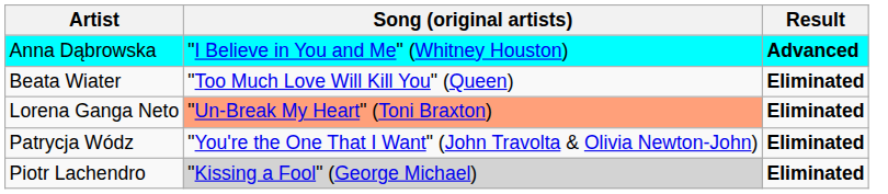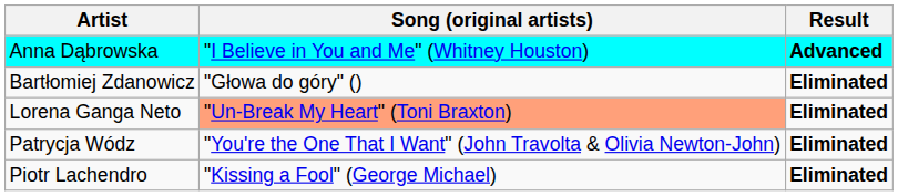+ row: Bartłomiej Zdanowicz | "Głowa do góry" () | Eliminated
- row: Beata Wiater | "Too Much Love Will Kill You" (Queen) | Eliminated
Piotr Lachendro | Song (original artists): lightgrey background -> no background
